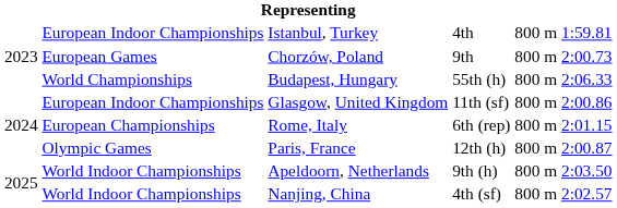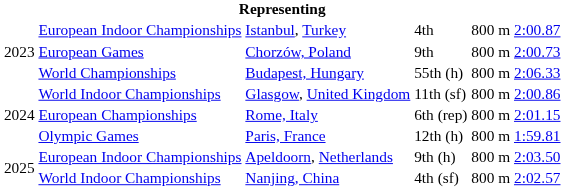Istanbul, Turkey | column 6: 1:59.81 -> 2:00.87
Glasgow, United Kingdom | column 2: European Indoor Championships -> World Indoor Championships
Paris, France | column 6: 2:00.87 -> 1:59.81
Apeldoorn, Netherlands | column 2: World Indoor Championships -> European Indoor Championships
